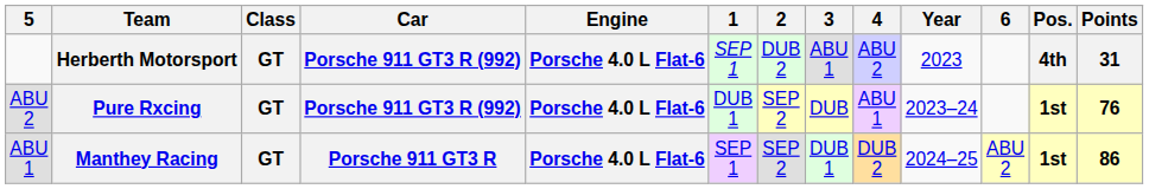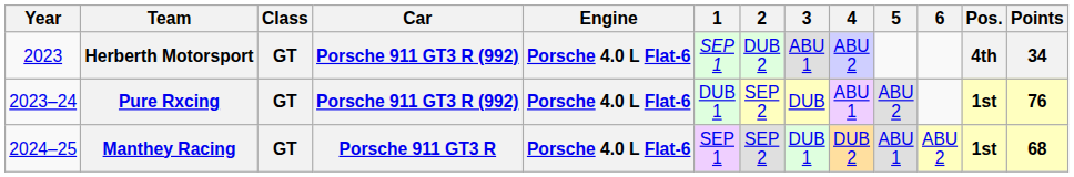columns swapped: Year <-> 5
Herberth Motorsport | Points: 31 -> 34
Manthey Racing | Points: 86 -> 68
